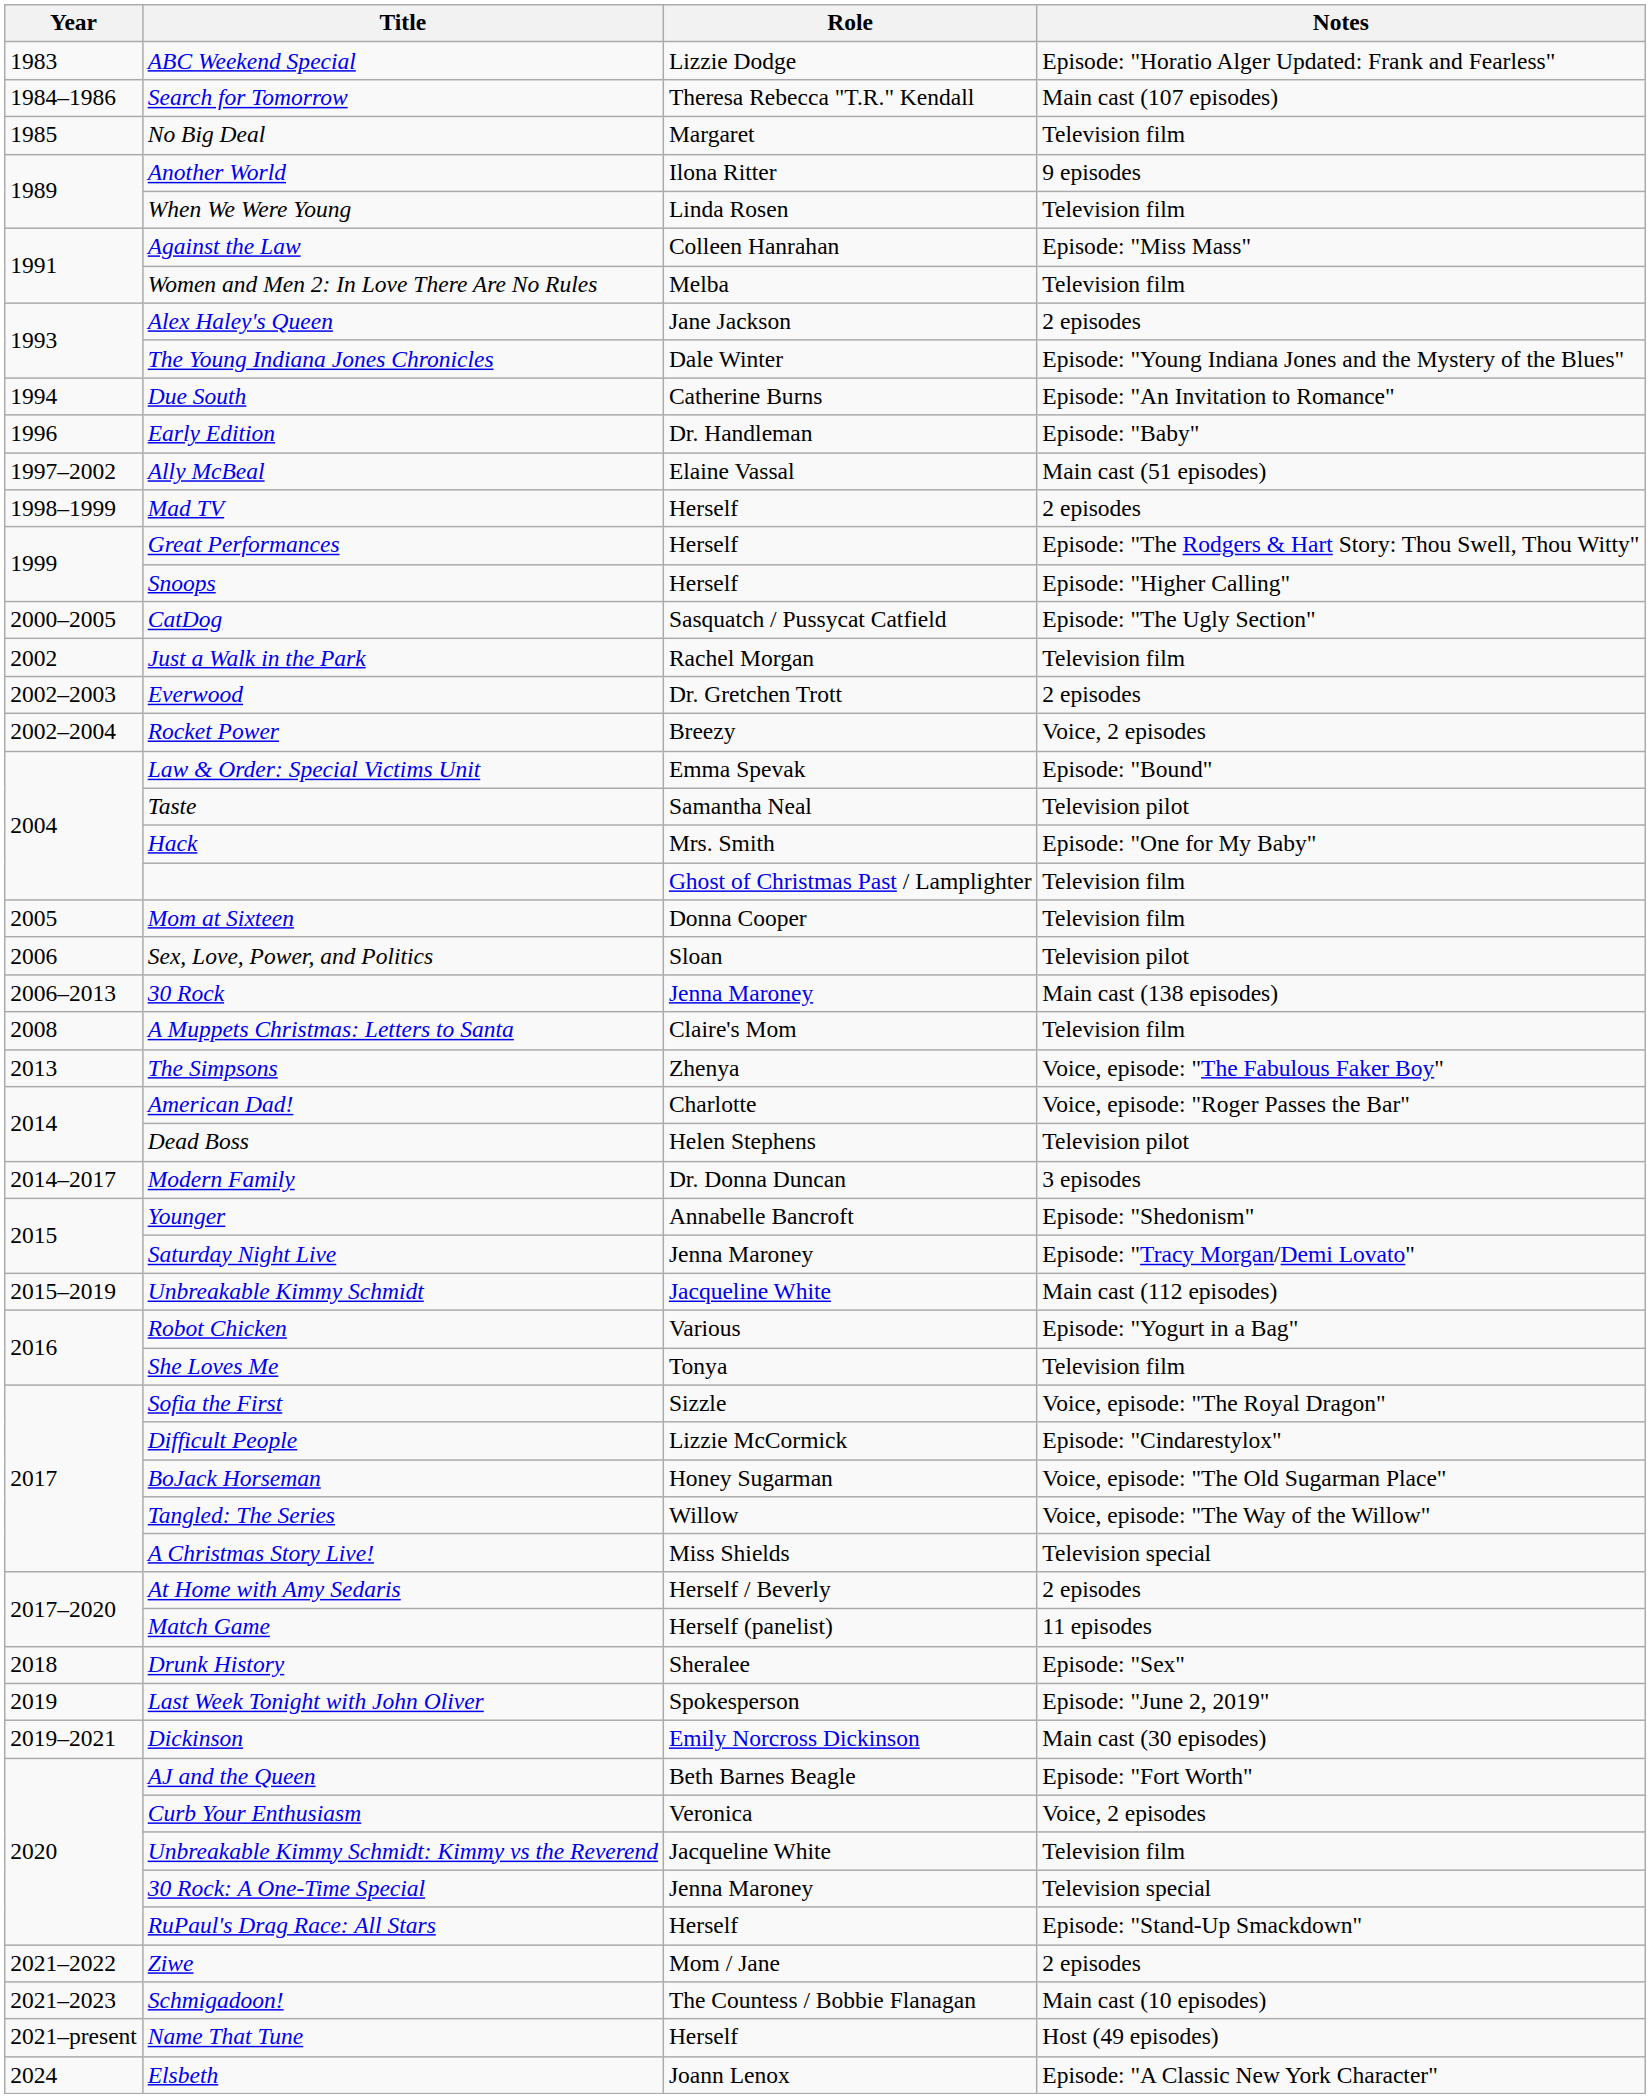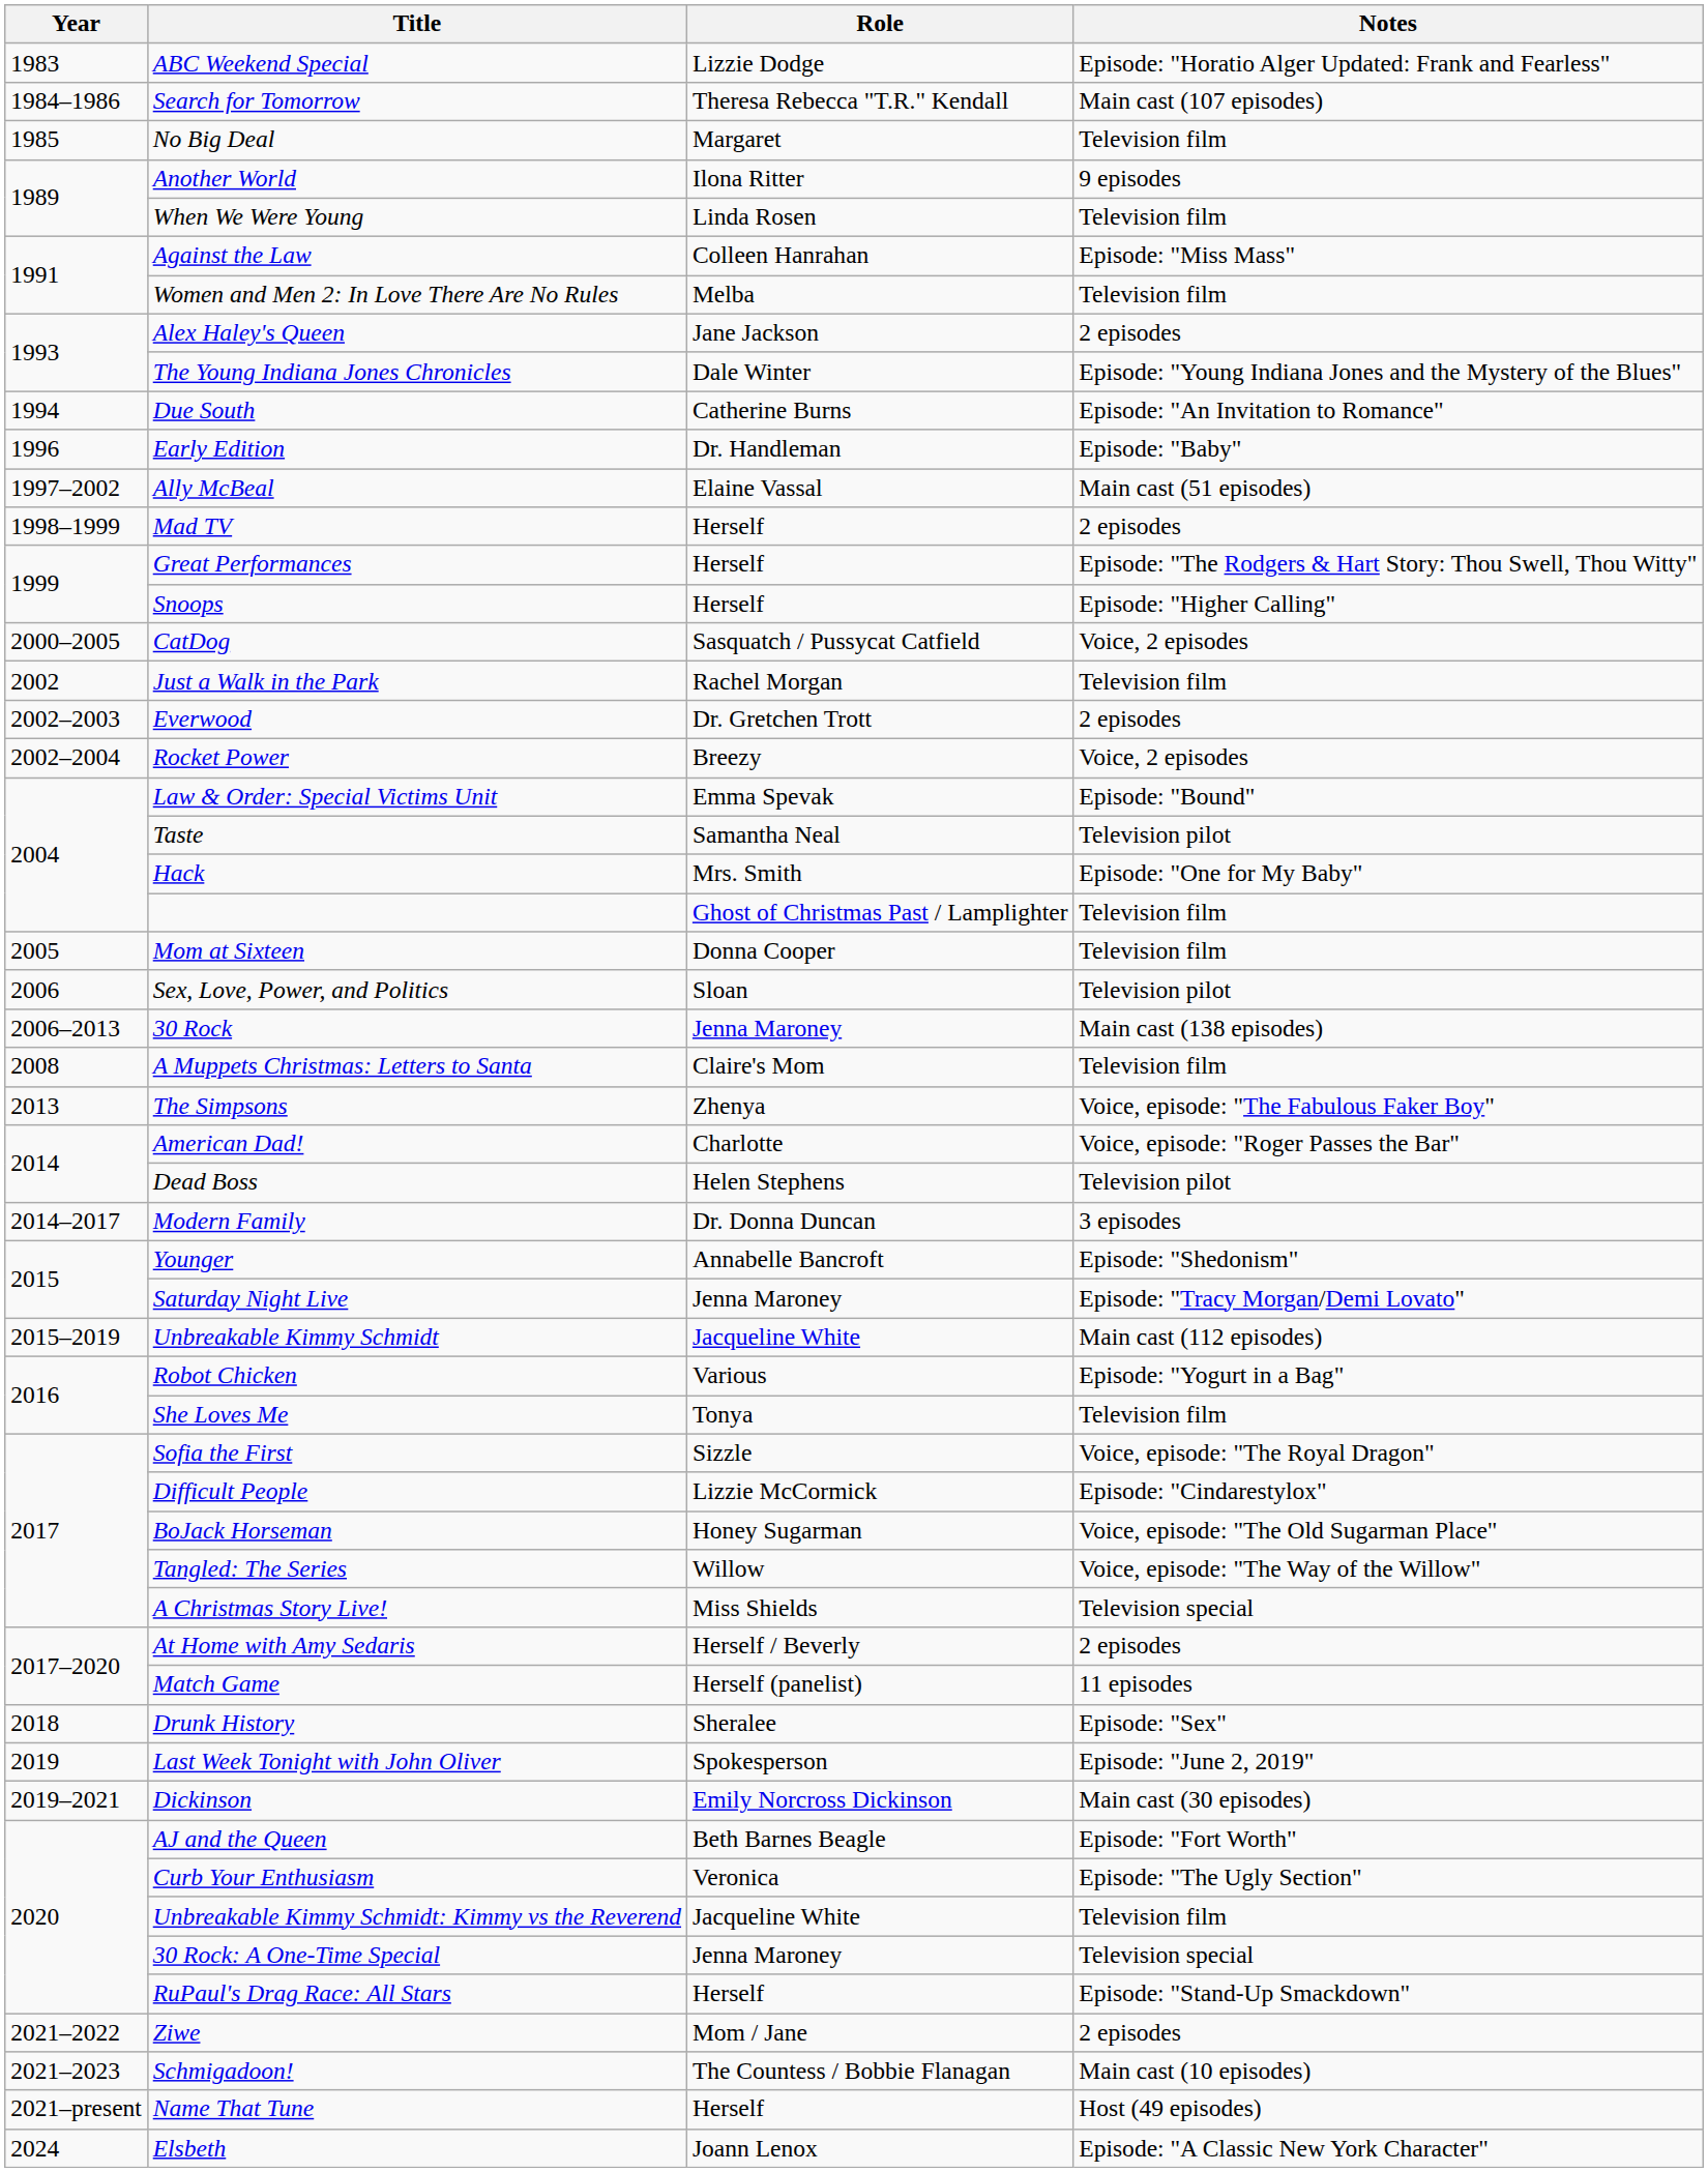CatDog | Notes: Episode: "The Ugly Section" -> Voice, 2 episodes
Curb Your Enthusiasm | Notes: Voice, 2 episodes -> Episode: "The Ugly Section"
